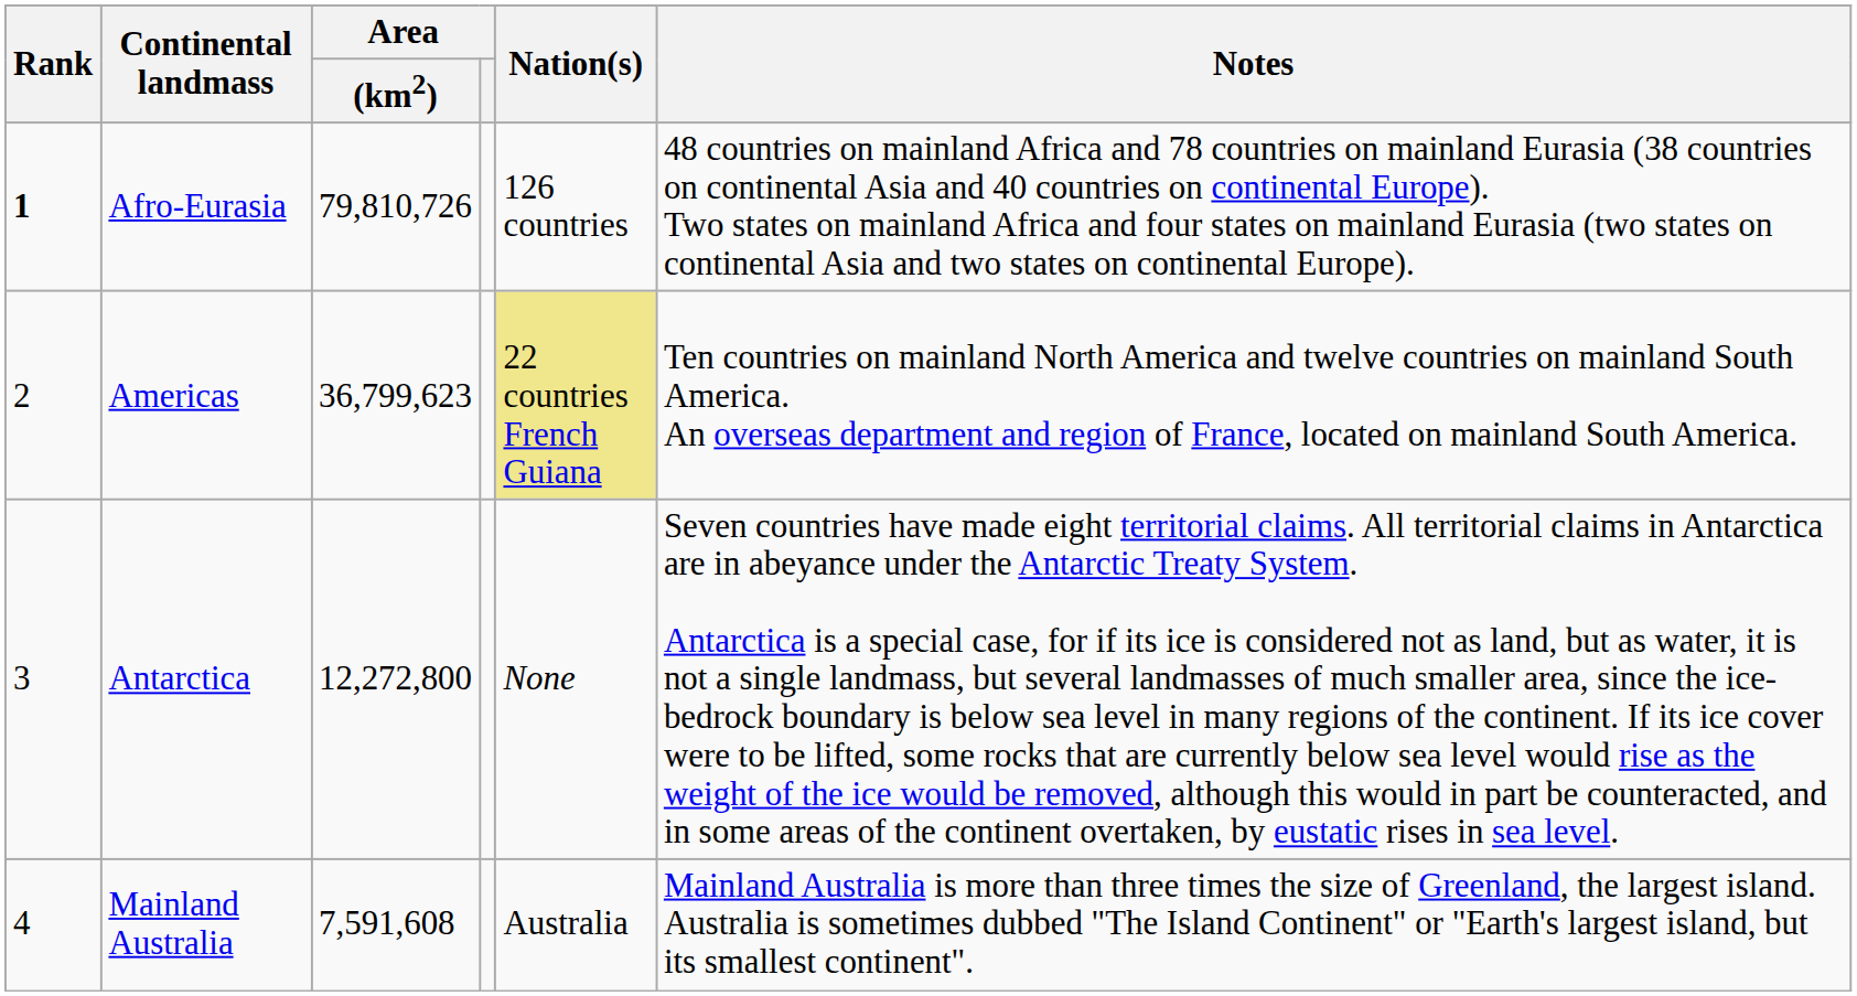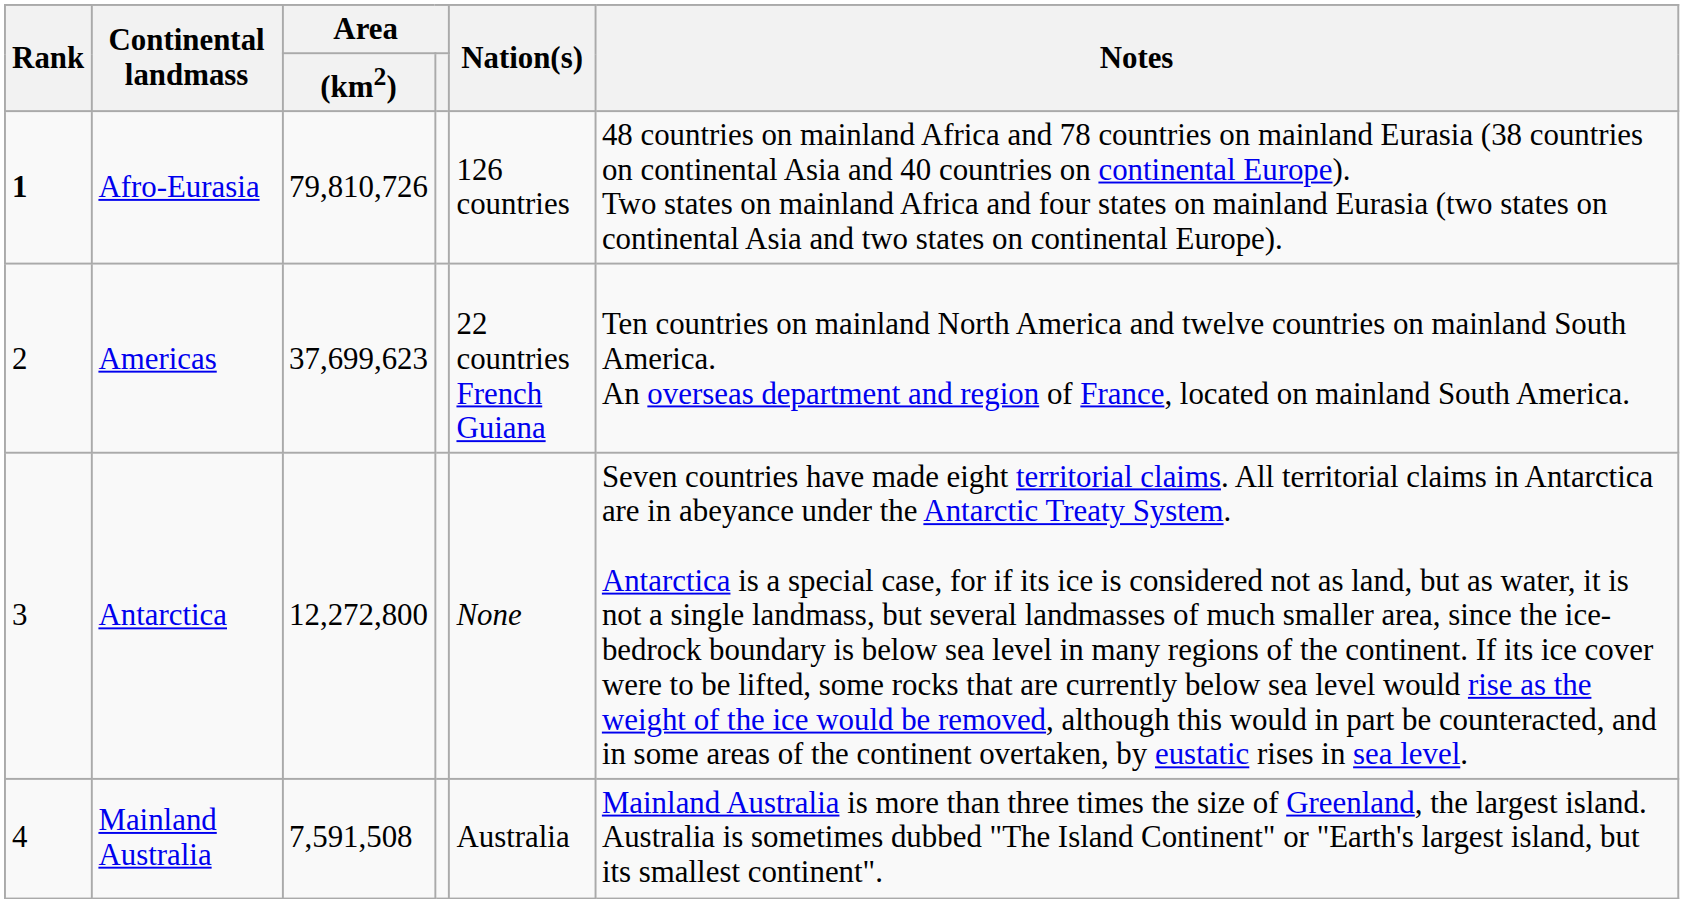Americas | Area / (km2): 36,799,623 -> 37,699,623
Americas | Nation(s): khaki background -> no background
Mainland Australia | Area / (km2): 7,591,608 -> 7,591,508
